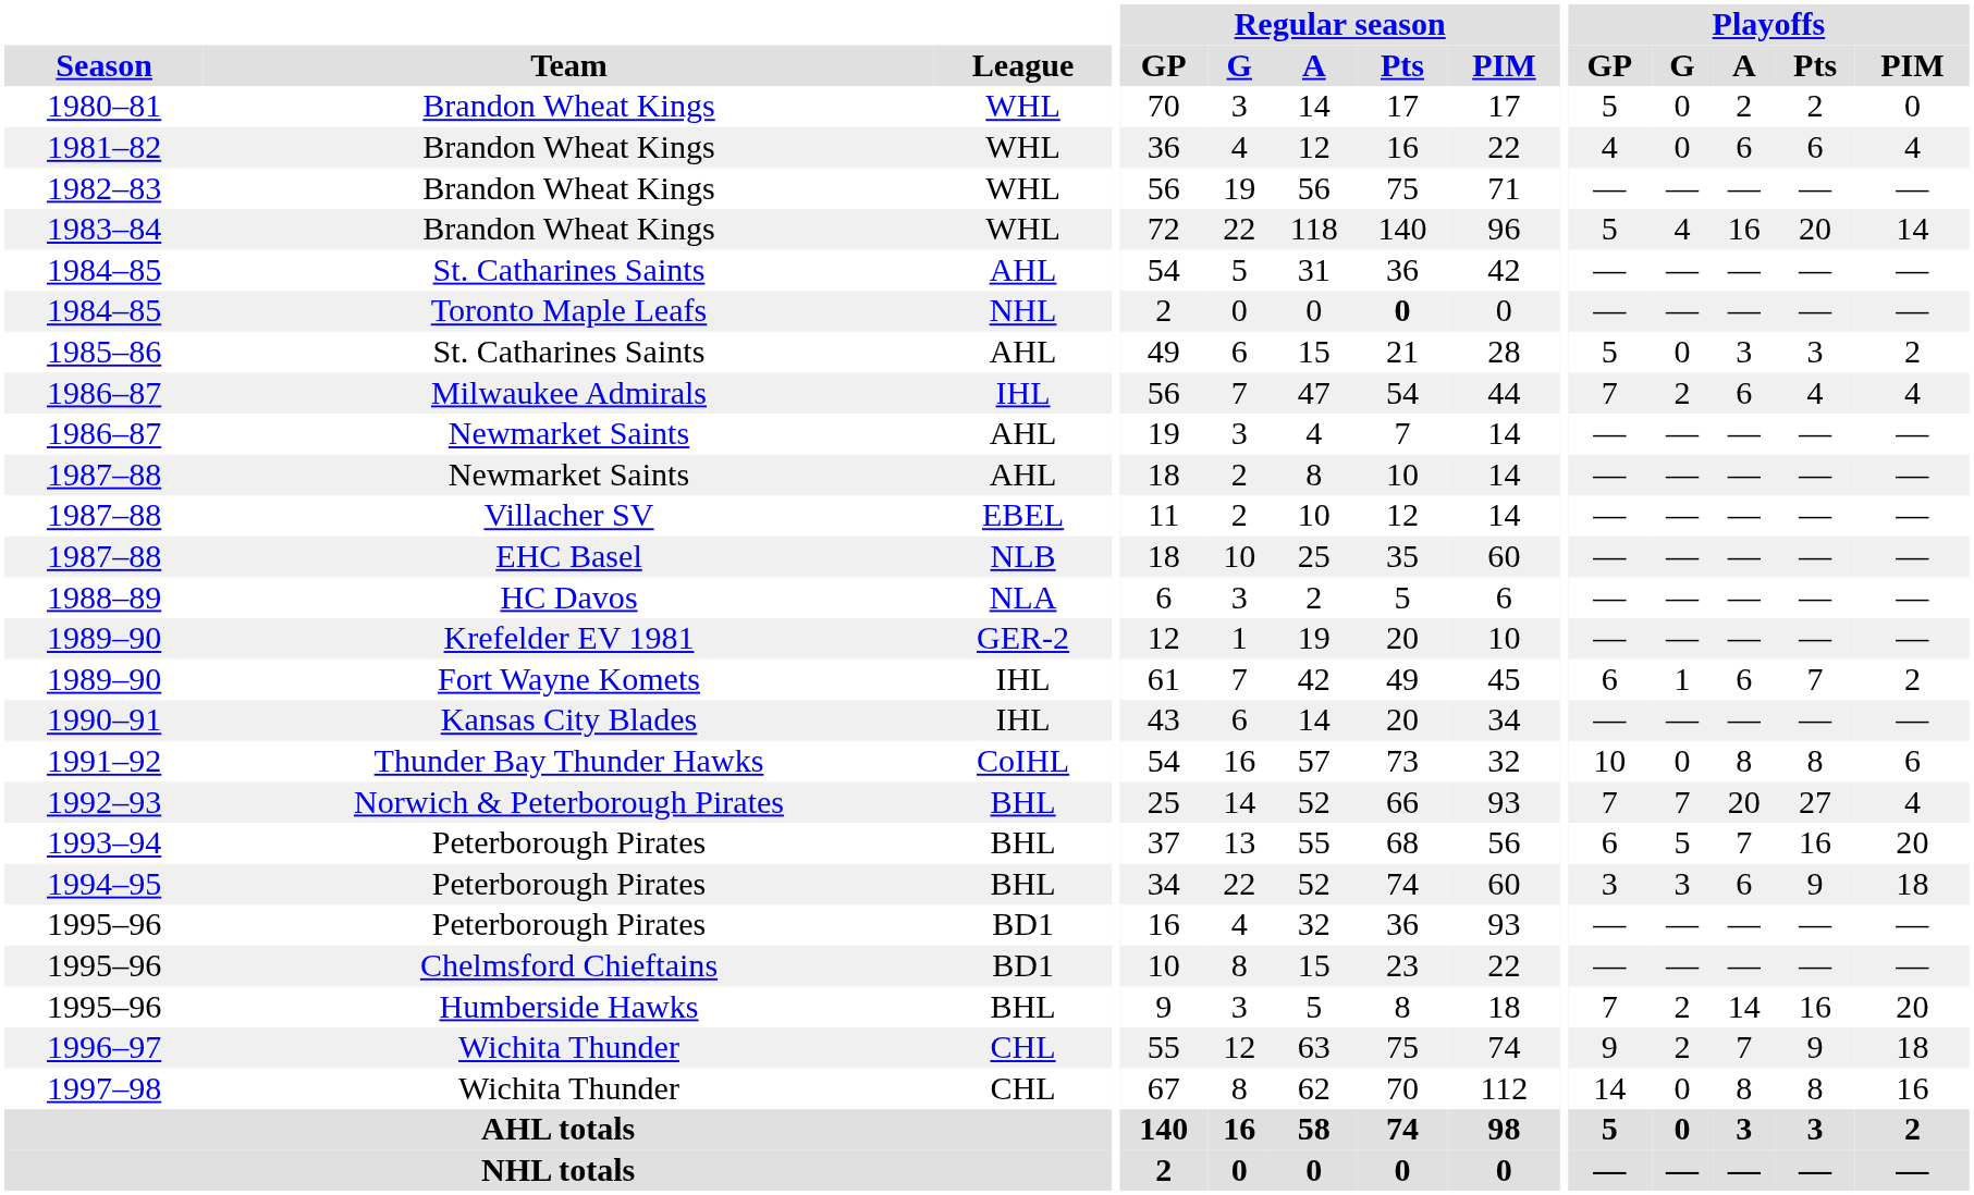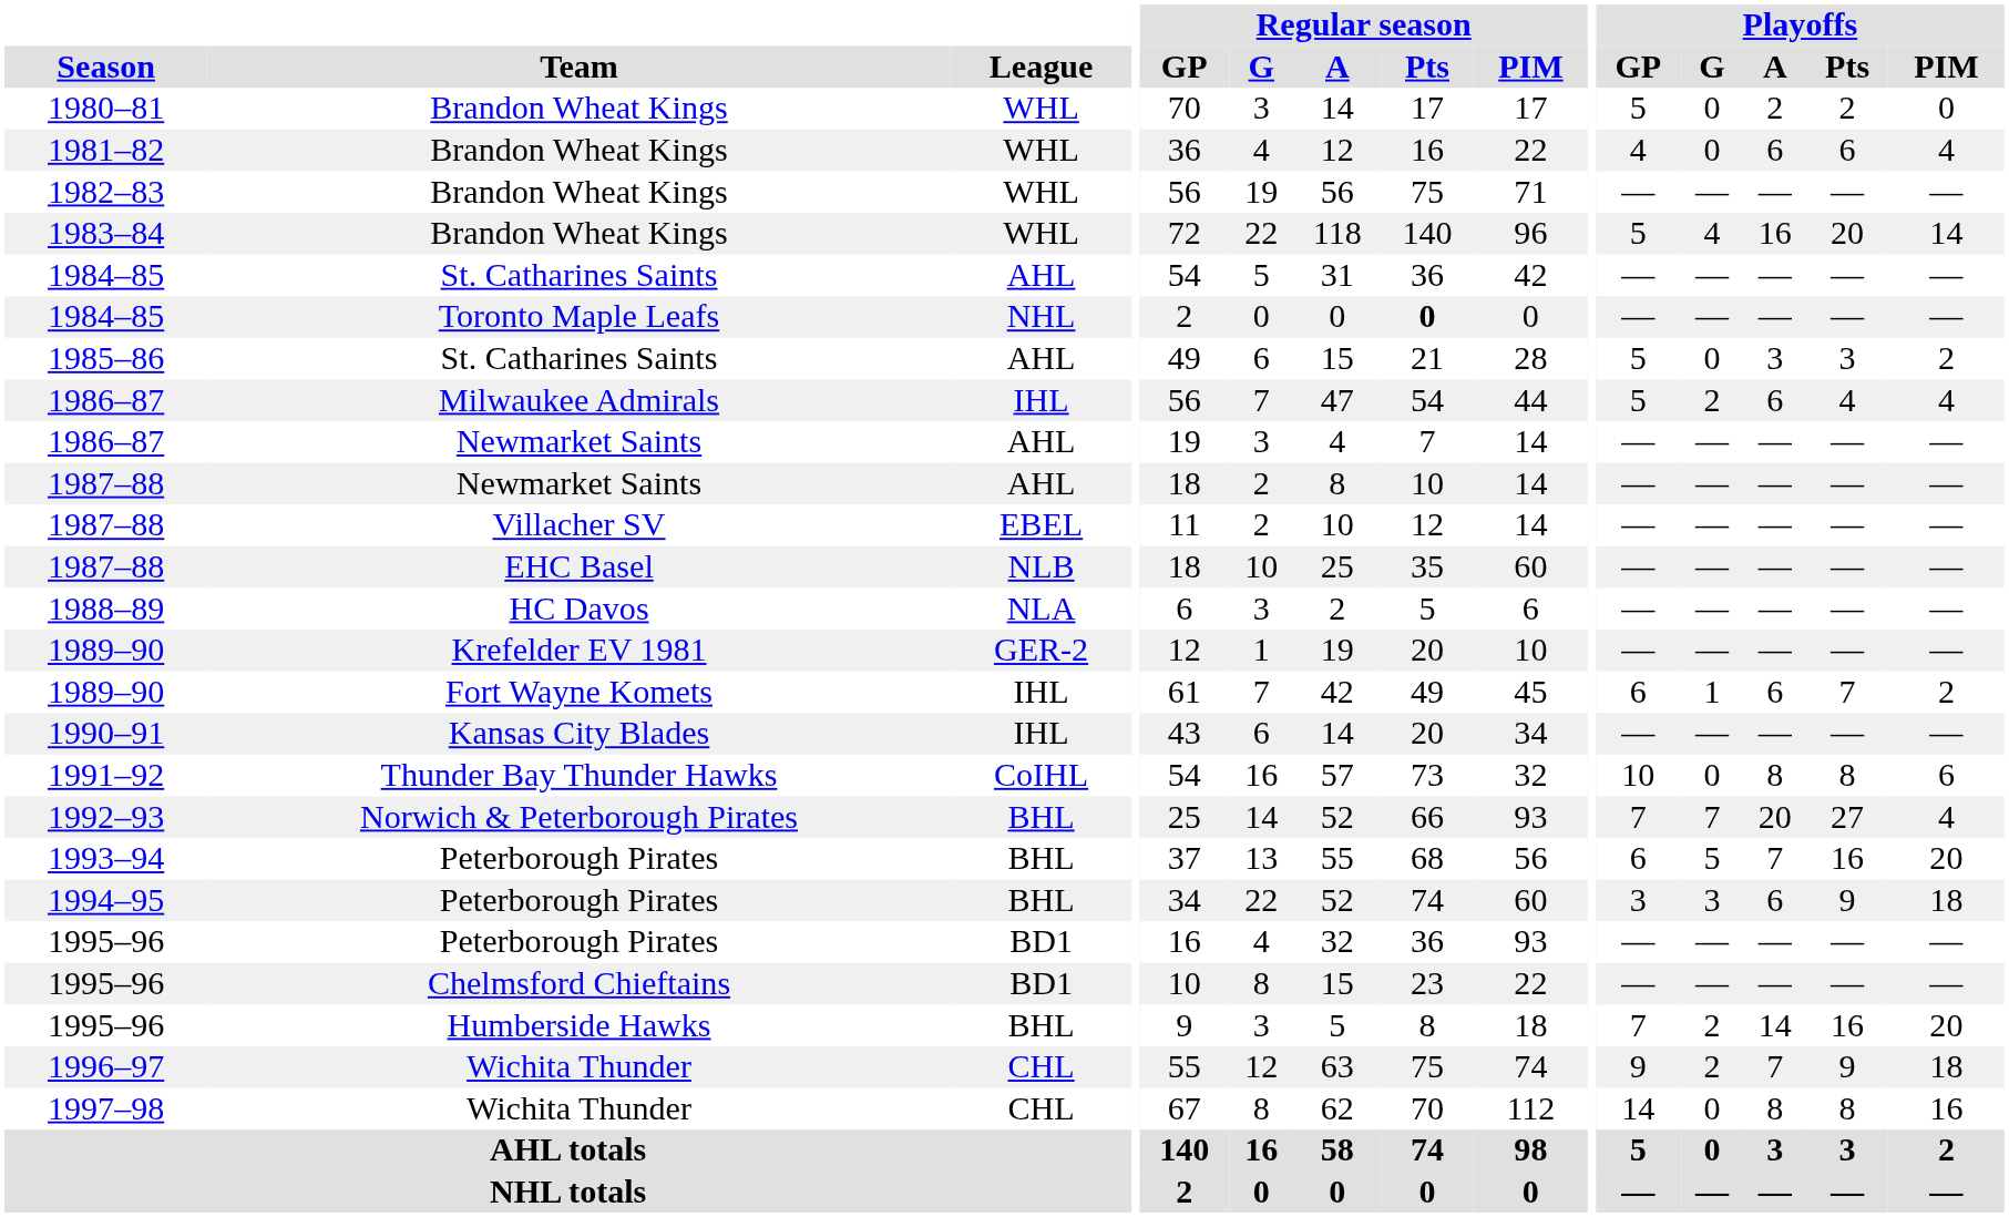1986–87 / Milwaukee Admirals | Playoffs / GP: 7 -> 5
